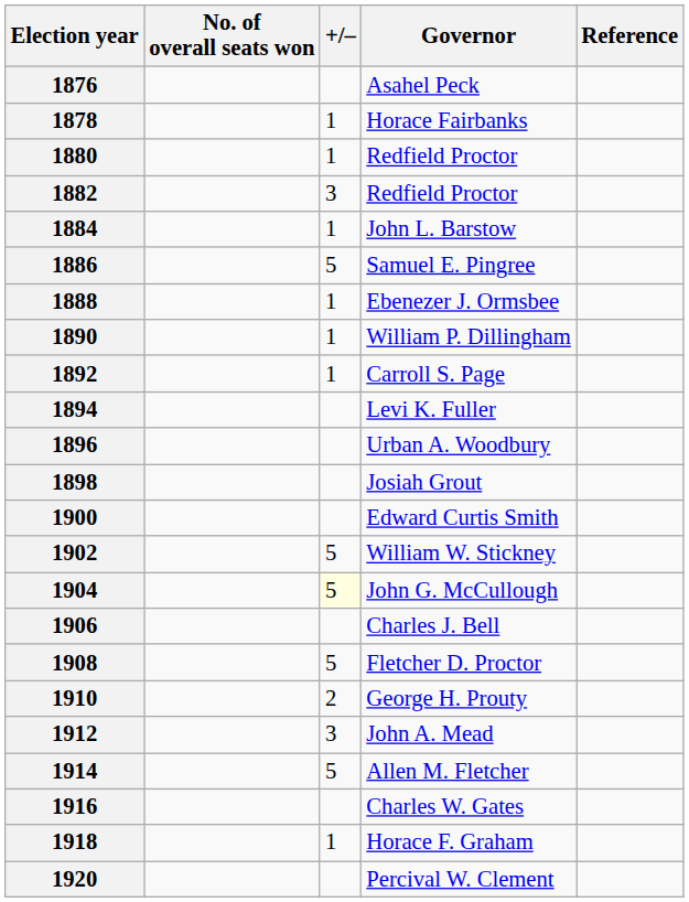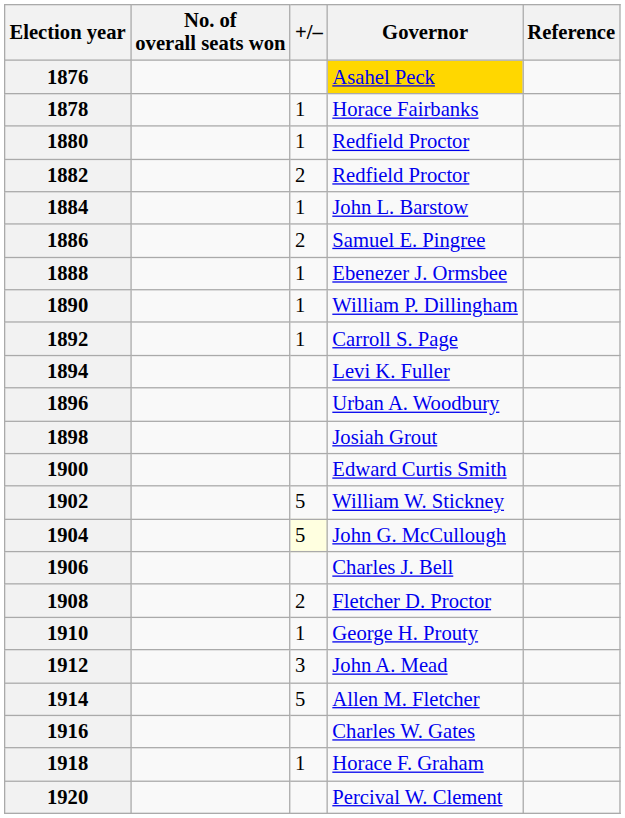1876 | Governor: no background -> gold background
1882 | +/–: 3 -> 2
1886 | +/–: 5 -> 2
1908 | +/–: 5 -> 2
1910 | +/–: 2 -> 1
